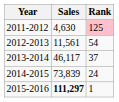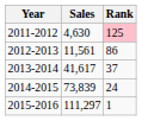2012-2013 | Rank: 54 -> 86
2013-2014 | Sales: 46,117 -> 41,617
2015-2016 | Sales: bold -> normal
